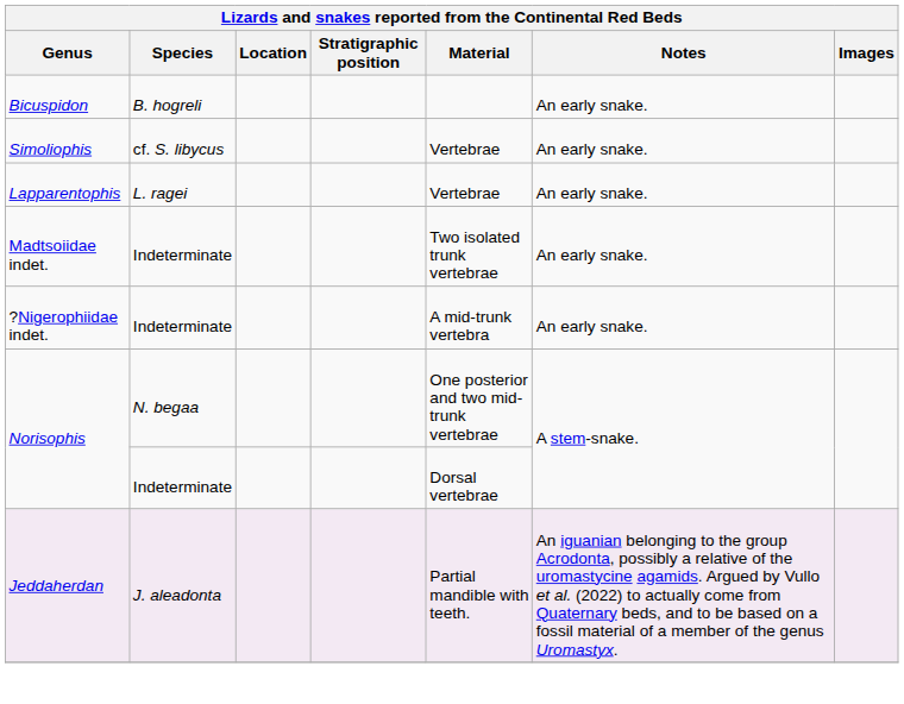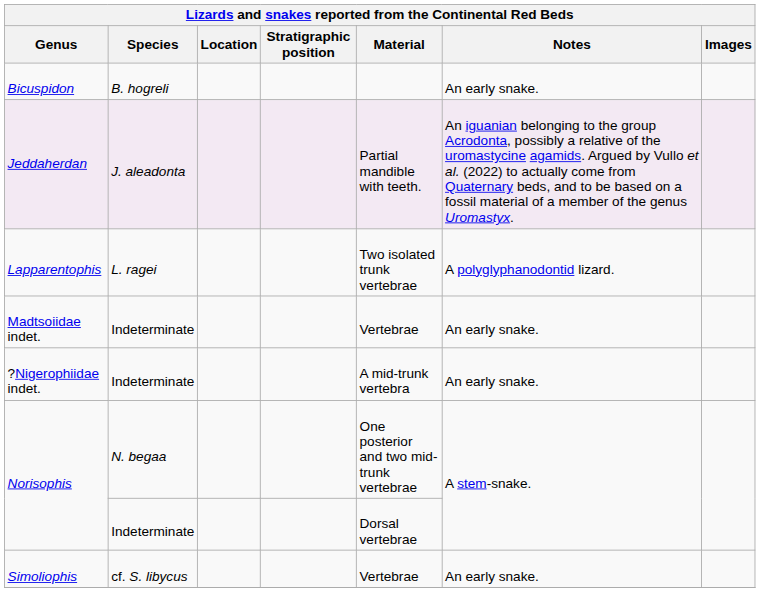rows swapped: Jeddaherdan <-> Simoliophis
Lapparentophis | Material: Vertebrae -> Two isolated trunk vertebrae
Lapparentophis | Notes: An early snake. -> A polyglyphanodontid lizard.
Madtsoiidae indet. | Material: Two isolated trunk vertebrae -> Vertebrae
